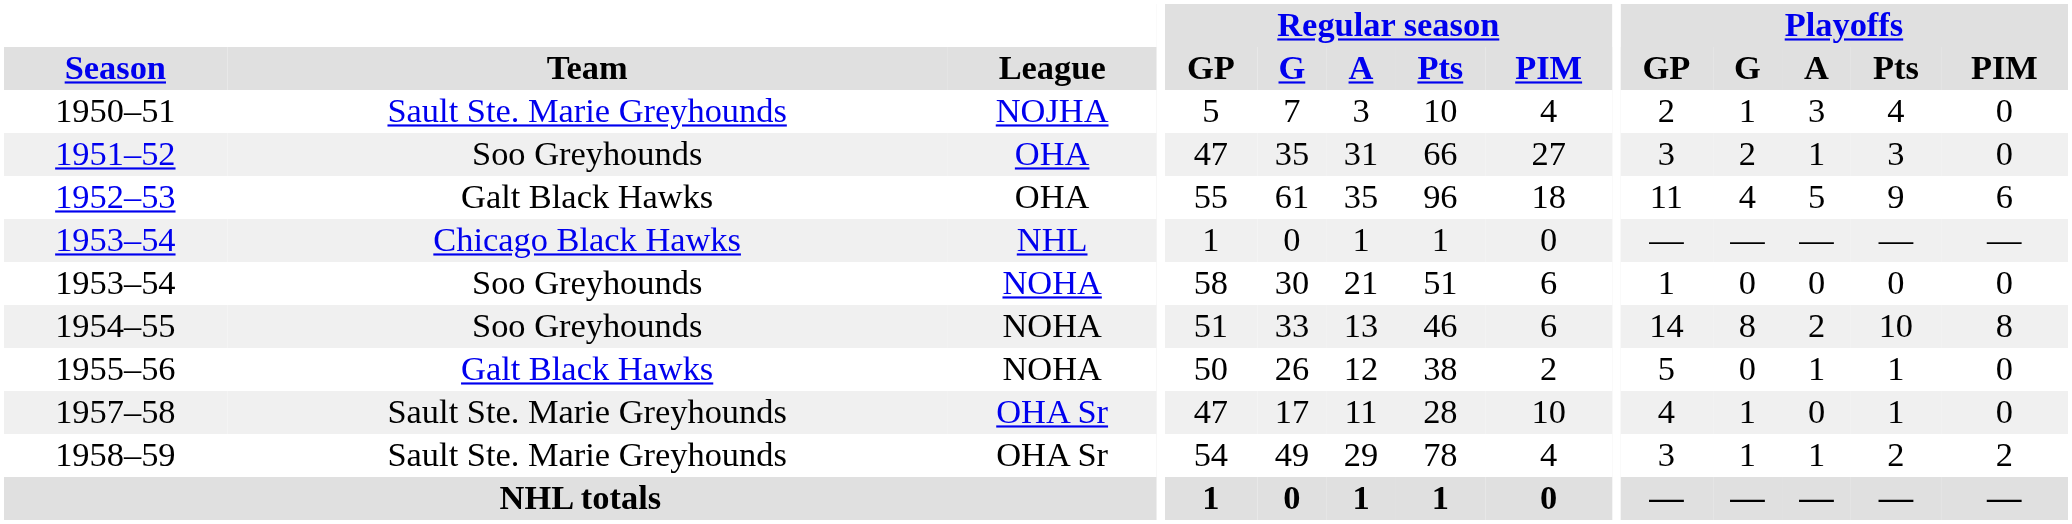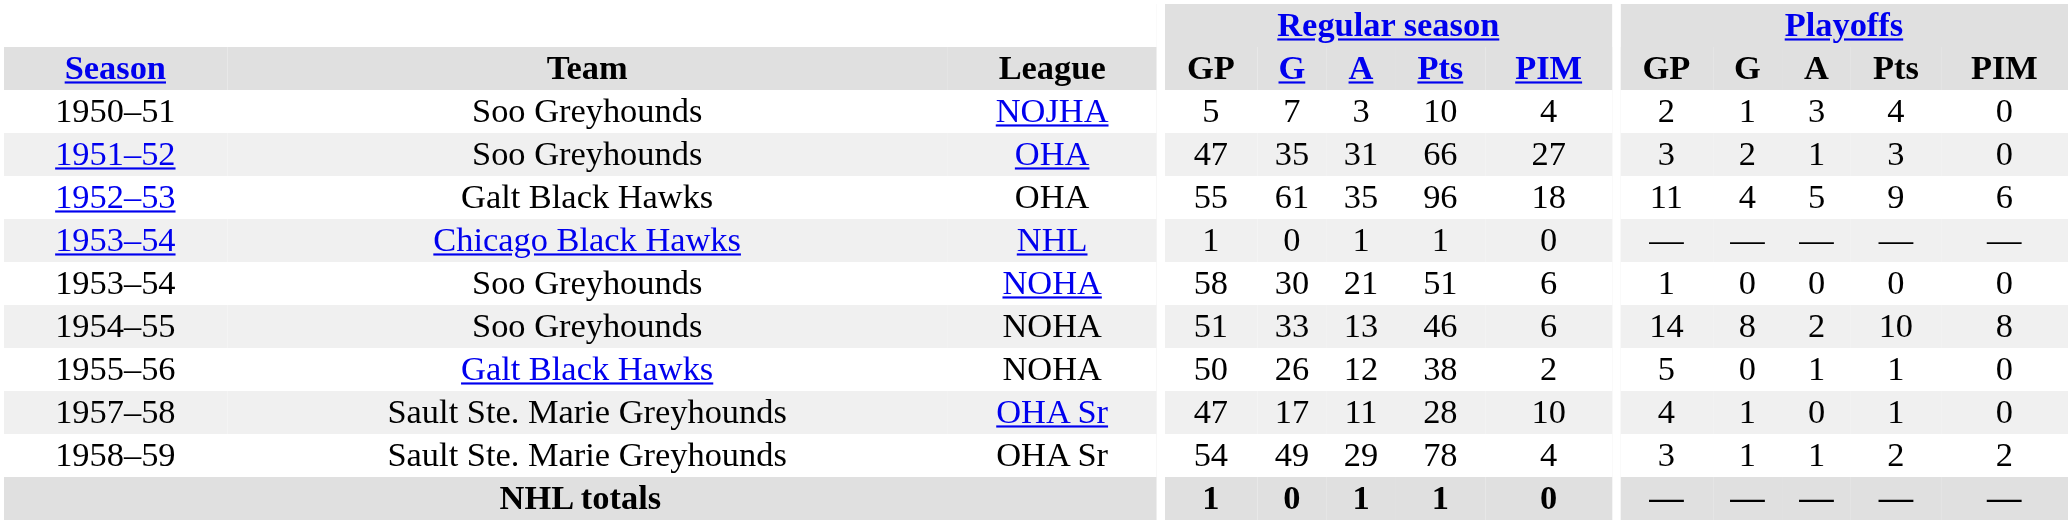1950–51 | Team: Sault Ste. Marie Greyhounds -> Soo Greyhounds
